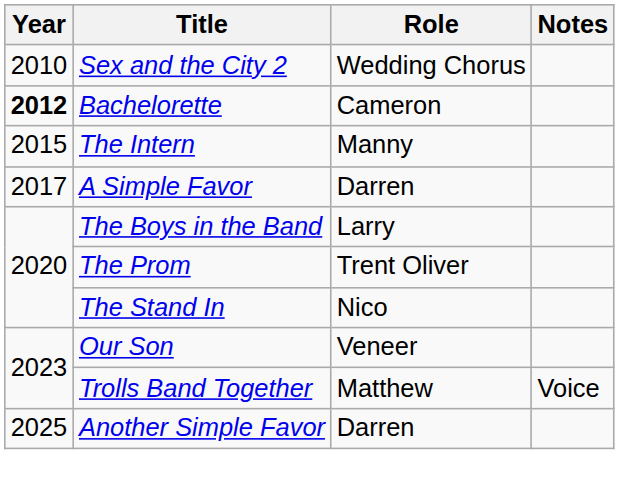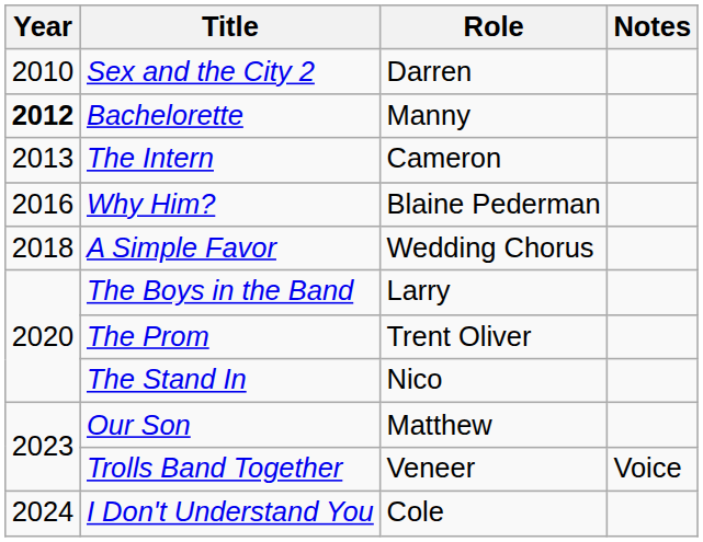Sex and the City 2 | Role: Wedding Chorus -> Darren
Bachelorette | Role: Cameron -> Manny
The Intern | Year: 2015 -> 2013
The Intern | Role: Manny -> Cameron
+ row: 2016 | Why Him? | Blaine Pederman
A Simple Favor | Year: 2017 -> 2018
A Simple Favor | Role: Darren -> Wedding Chorus
Our Son | Role: Veneer -> Matthew
Trolls Band Together | Role: Matthew -> Veneer
+ row: 2024 | I Don't Understand You | Cole
- row: 2025 | Another Simple Favor | Darren
